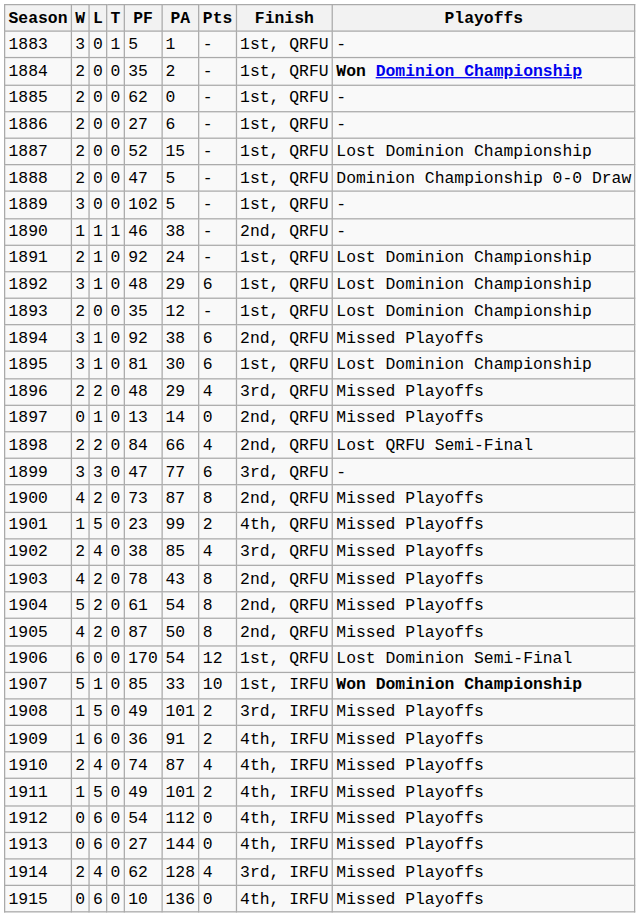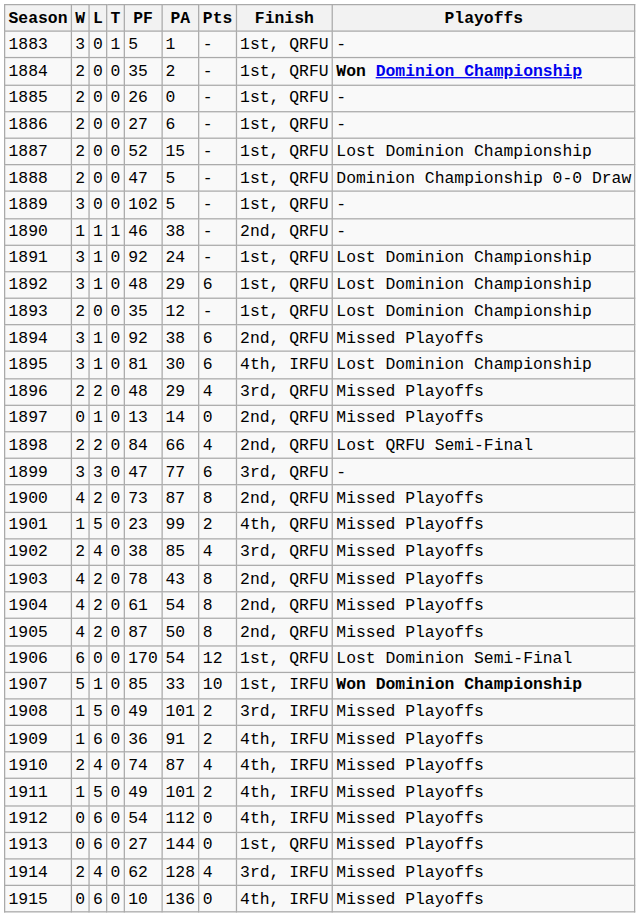1885 | PF: 62 -> 26
1891 | W: 2 -> 3
1895 | Finish: 1st, QRFU -> 4th, IRFU
1904 | W: 5 -> 4
1913 | Finish: 4th, IRFU -> 1st, QRFU
